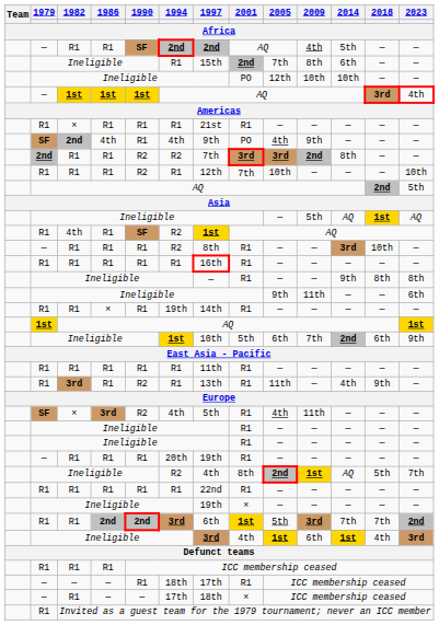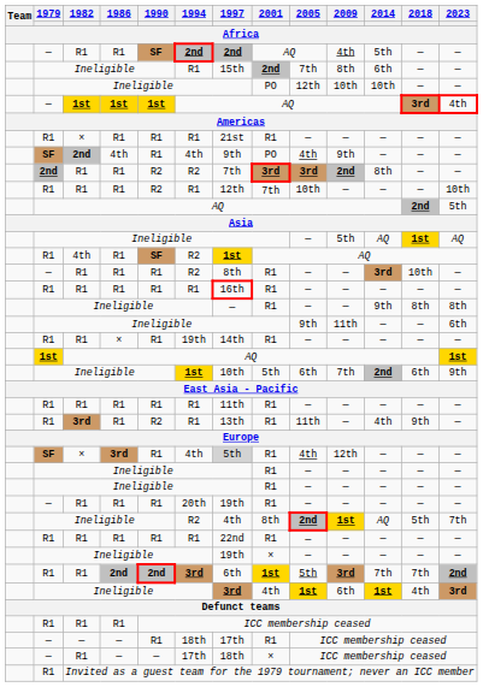× / 3rd | 1990: R2 -> R1
× / 3rd | 1997: no background -> lightgrey background
× / 3rd | 2009: 11th -> 12th
